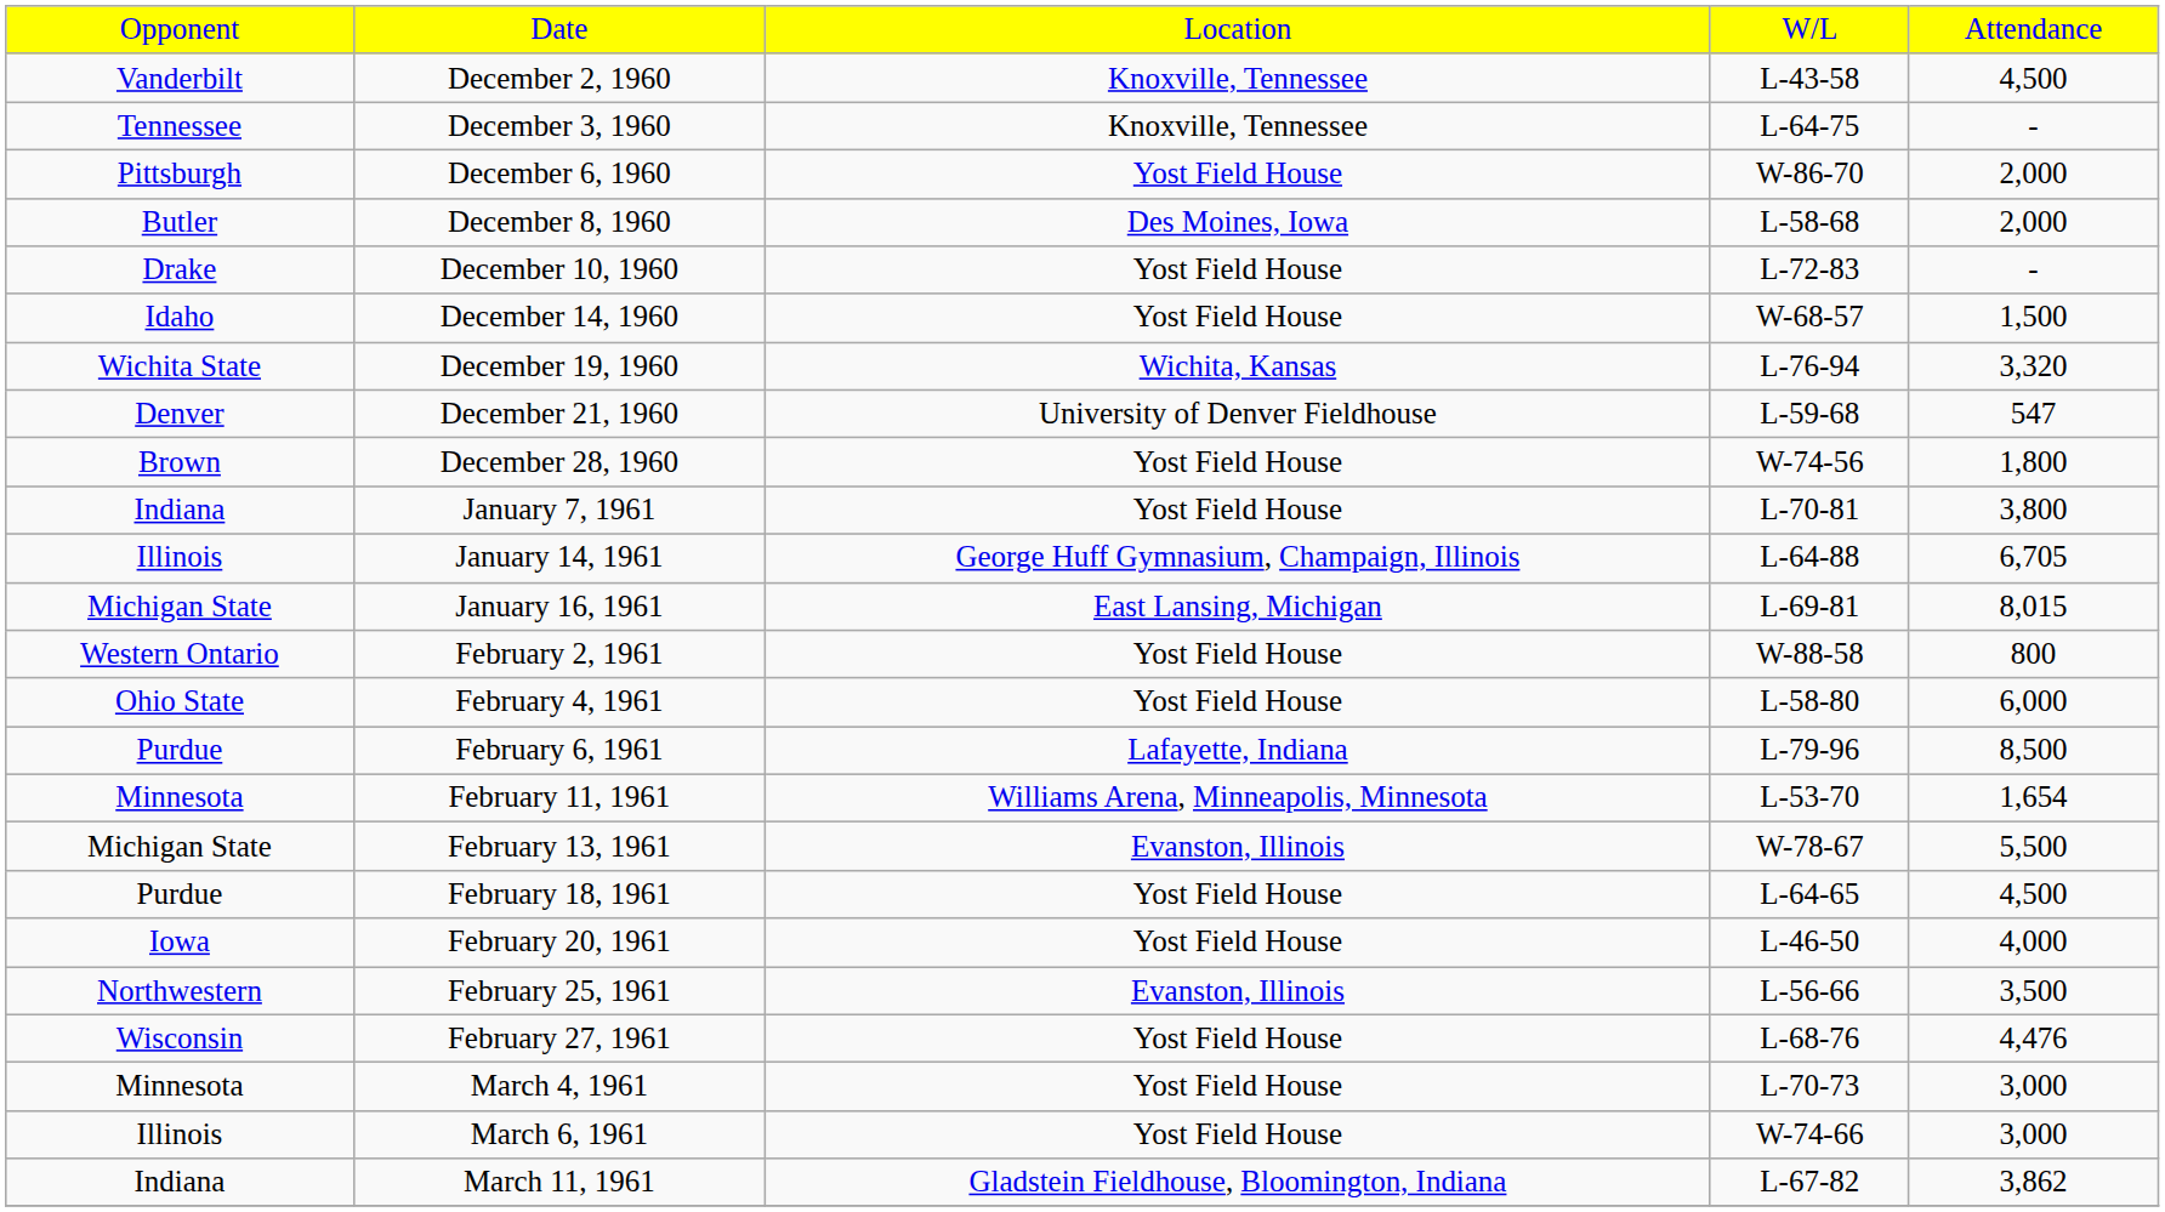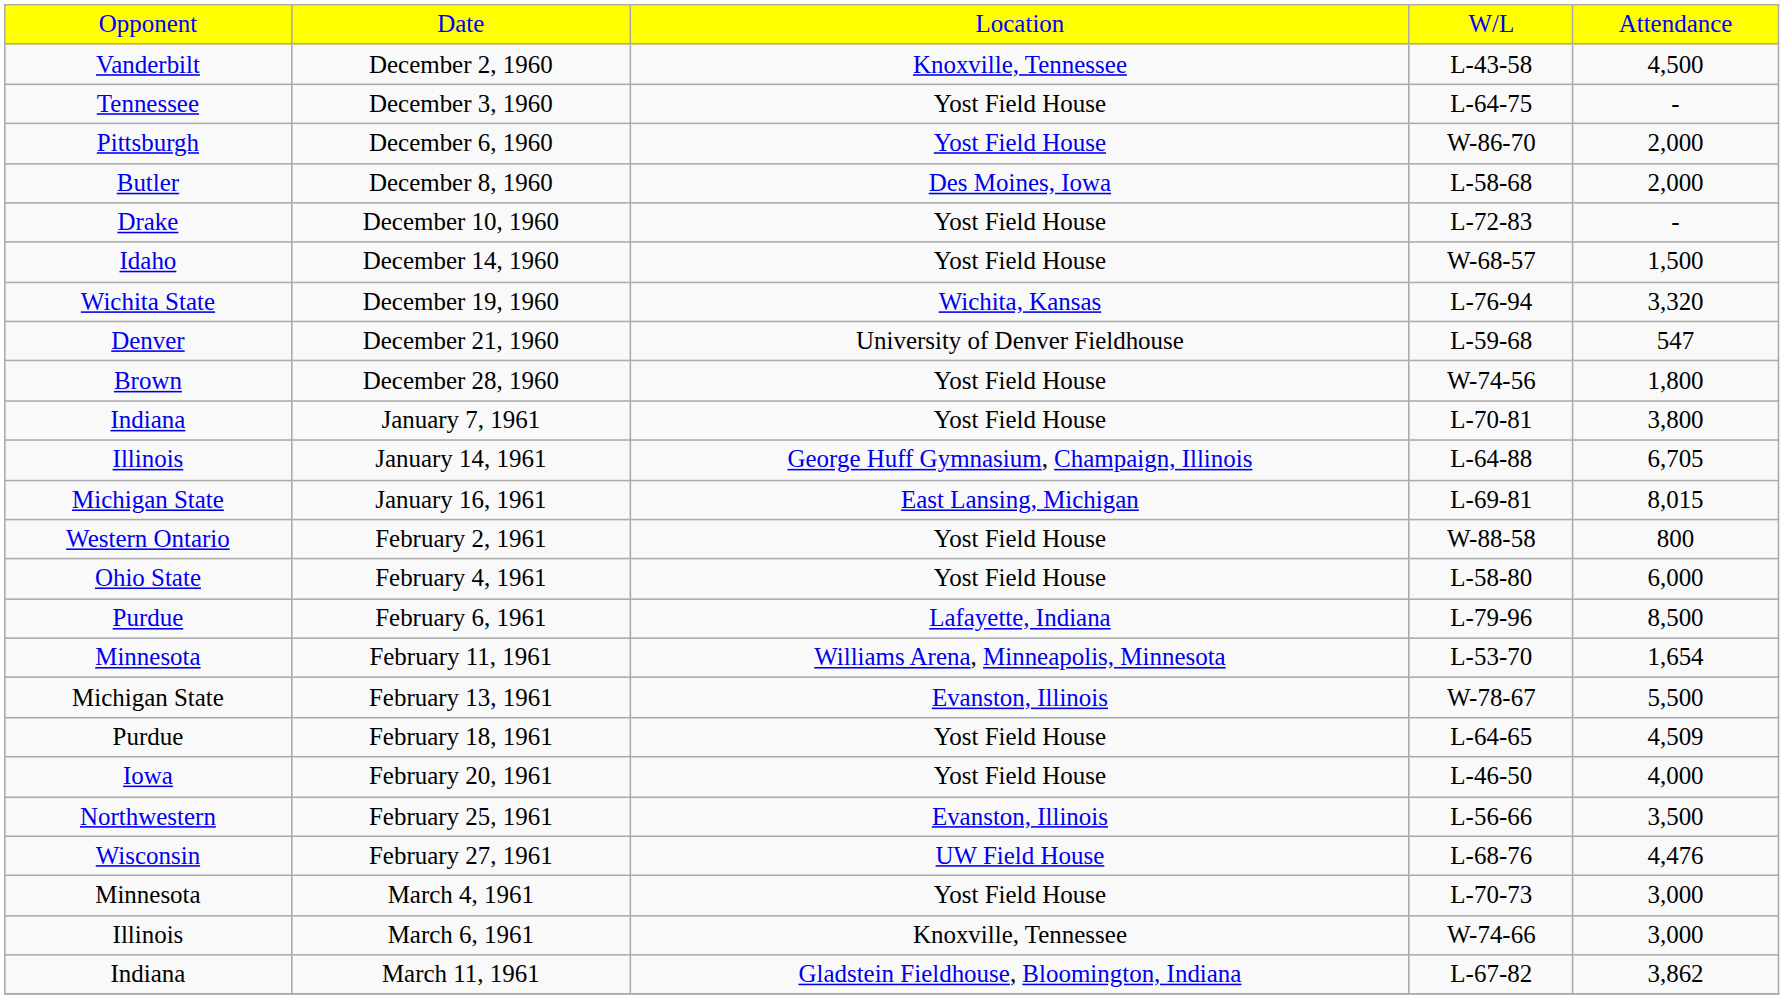December 3, 1960 | column 3: Knoxville, Tennessee -> Yost Field House
February 18, 1961 | column 5: 4,500 -> 4,509
February 27, 1961 | column 3: Yost Field House -> UW Field House
March 6, 1961 | column 3: Yost Field House -> Knoxville, Tennessee
